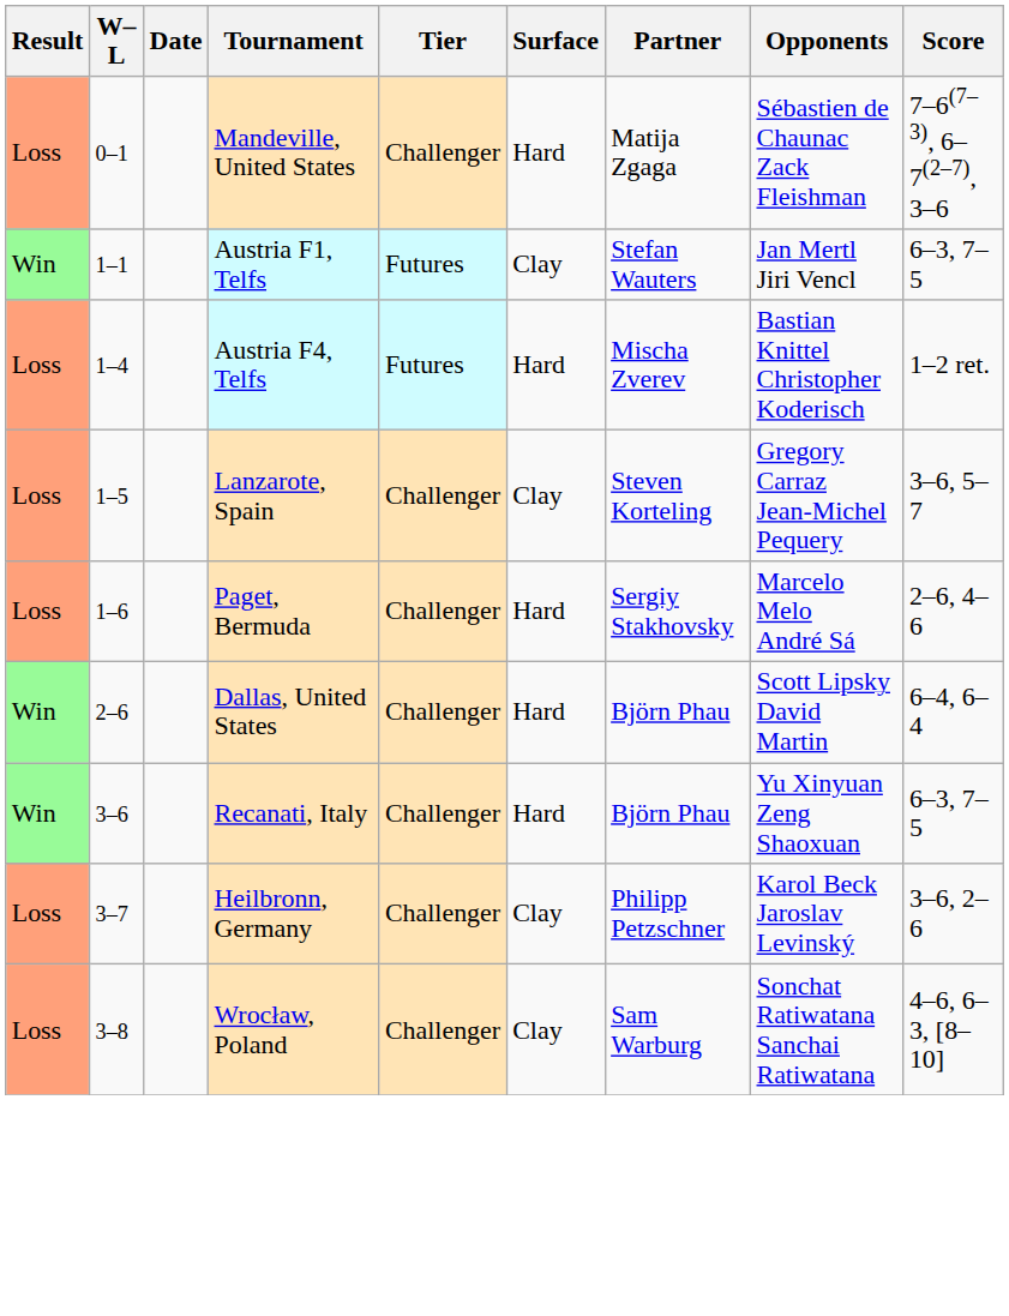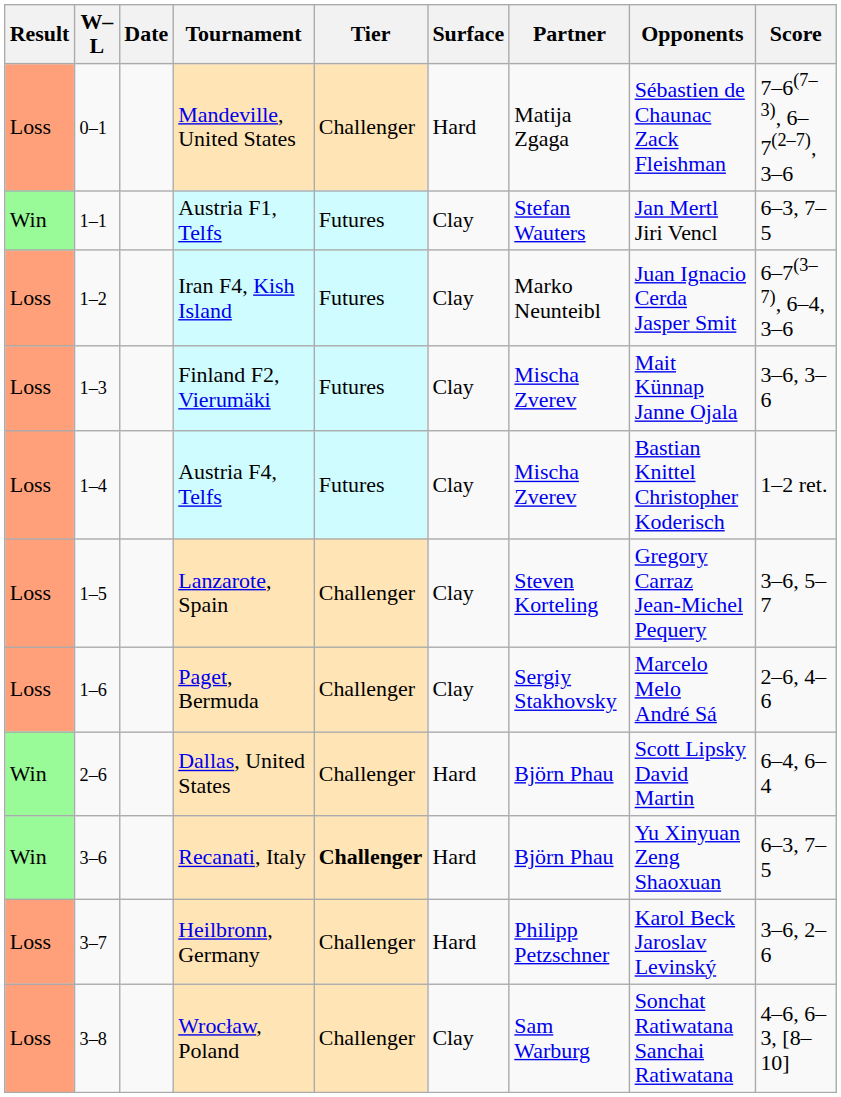+ row: Loss | 1–2 | Iran F4, Kish Island | Futures | Clay | Marko Neunteibl | Juan Ignacio Cerda Jasper Smit | 6–7(3–7), 6–4, 3–6
+ row: Loss | 1–3 | Finland F2, Vierumäki | Futures | Clay | Mischa Zverev | Mait Künnap Janne Ojala | 3–6, 3–6
Austria F4, Telfs | Surface: Hard -> Clay
Paget, Bermuda | Surface: Hard -> Clay
Recanati, Italy | Tier: normal -> bold
Heilbronn, Germany | Surface: Clay -> Hard
